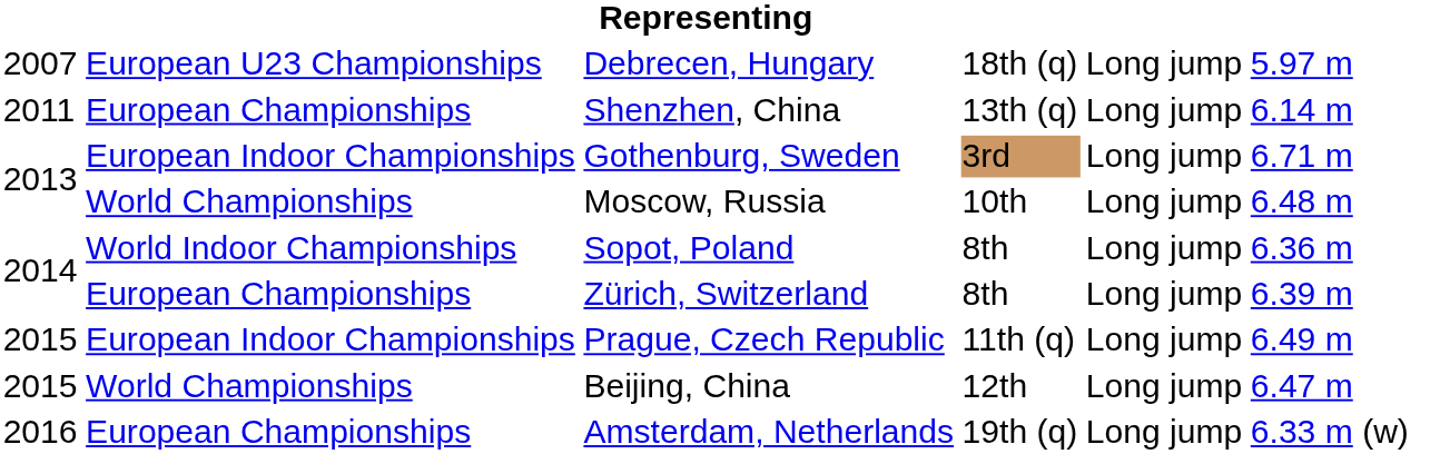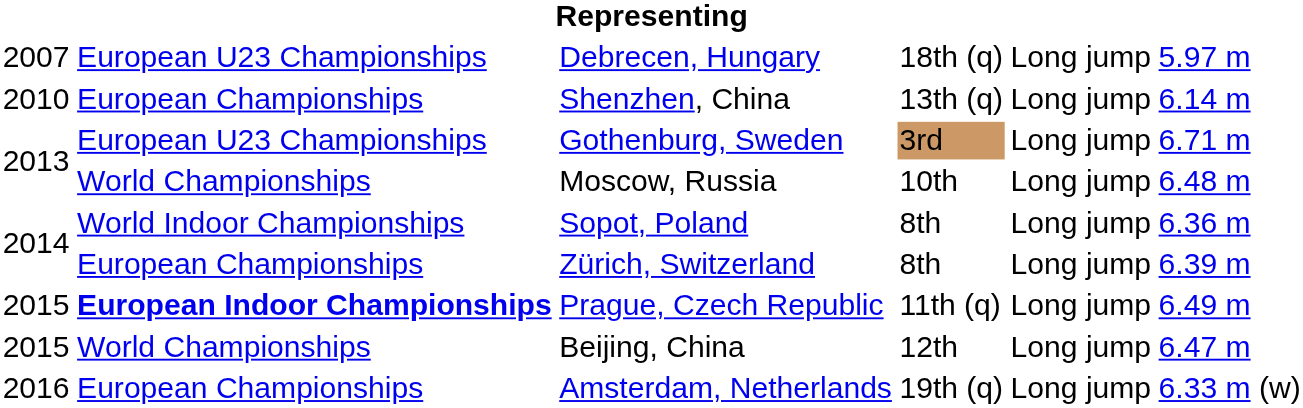Shenzhen, China | column 1: 2011 -> 2010
Gothenburg, Sweden | column 2: European Indoor Championships -> European U23 Championships
Prague, Czech Republic | column 2: normal -> bold
